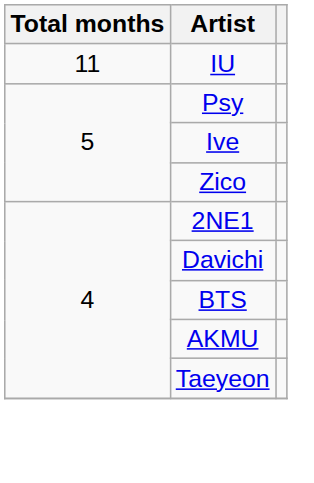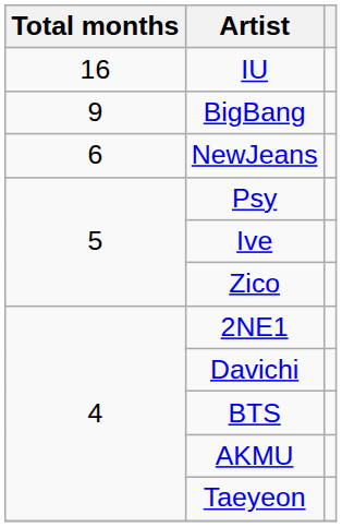IU | Total months: 11 -> 16
+ row: 9 | BigBang
+ row: 6 | NewJeans
